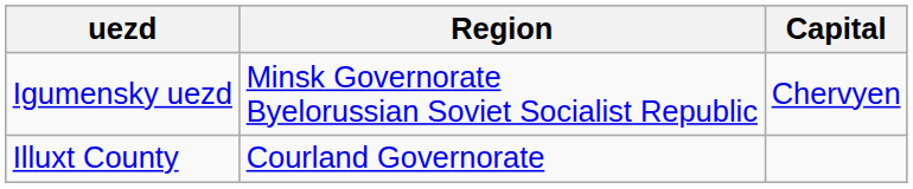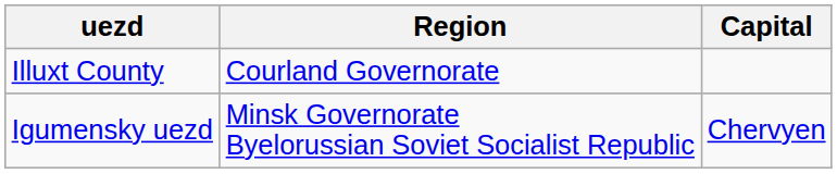rows swapped: Igumensky uezd <-> Illuxt County
